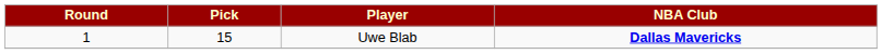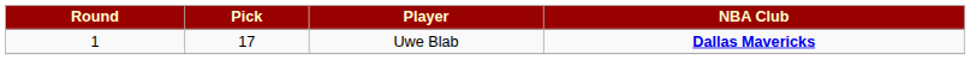Uwe Blab | Pick: 15 -> 17
